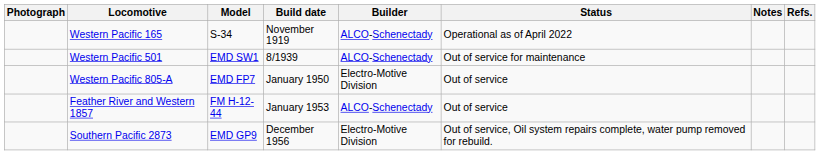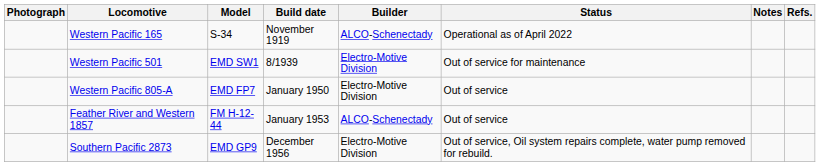Western Pacific 501 | Builder: ALCO-Schenectady -> Electro-Motive Division
